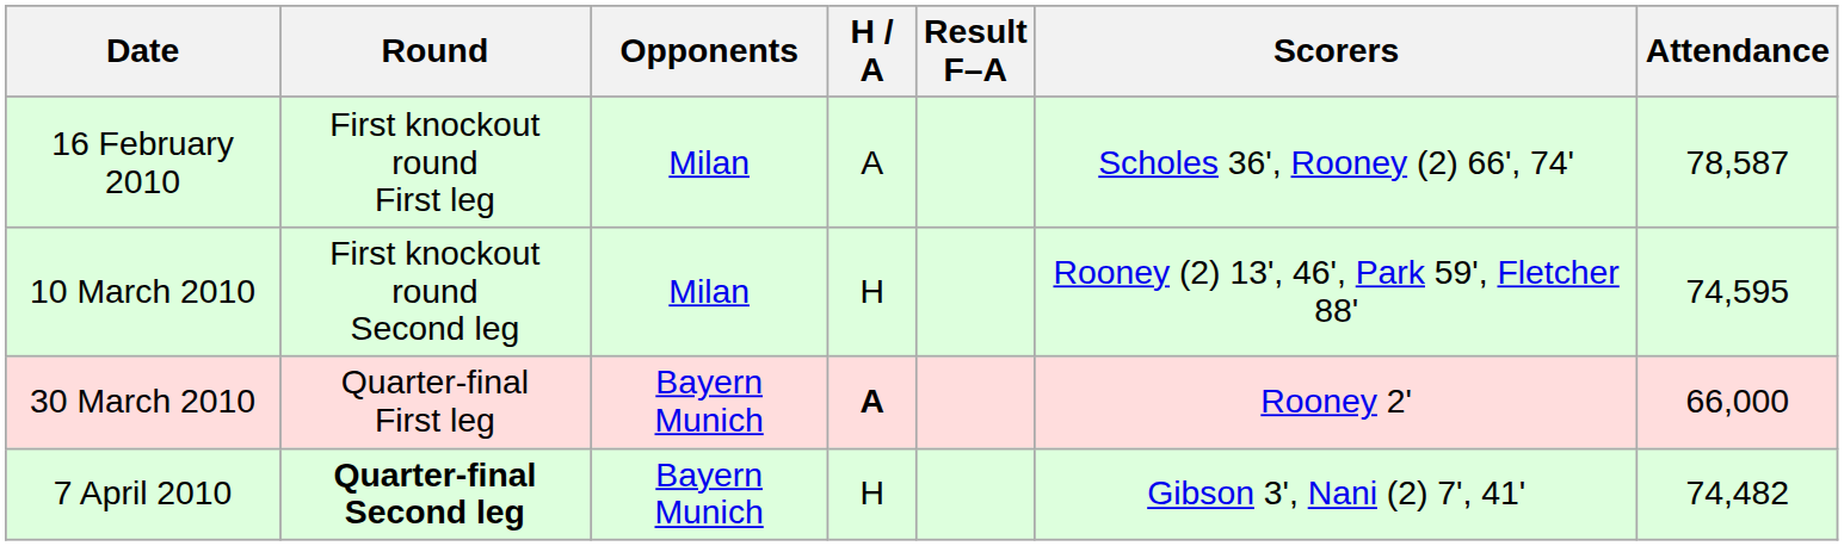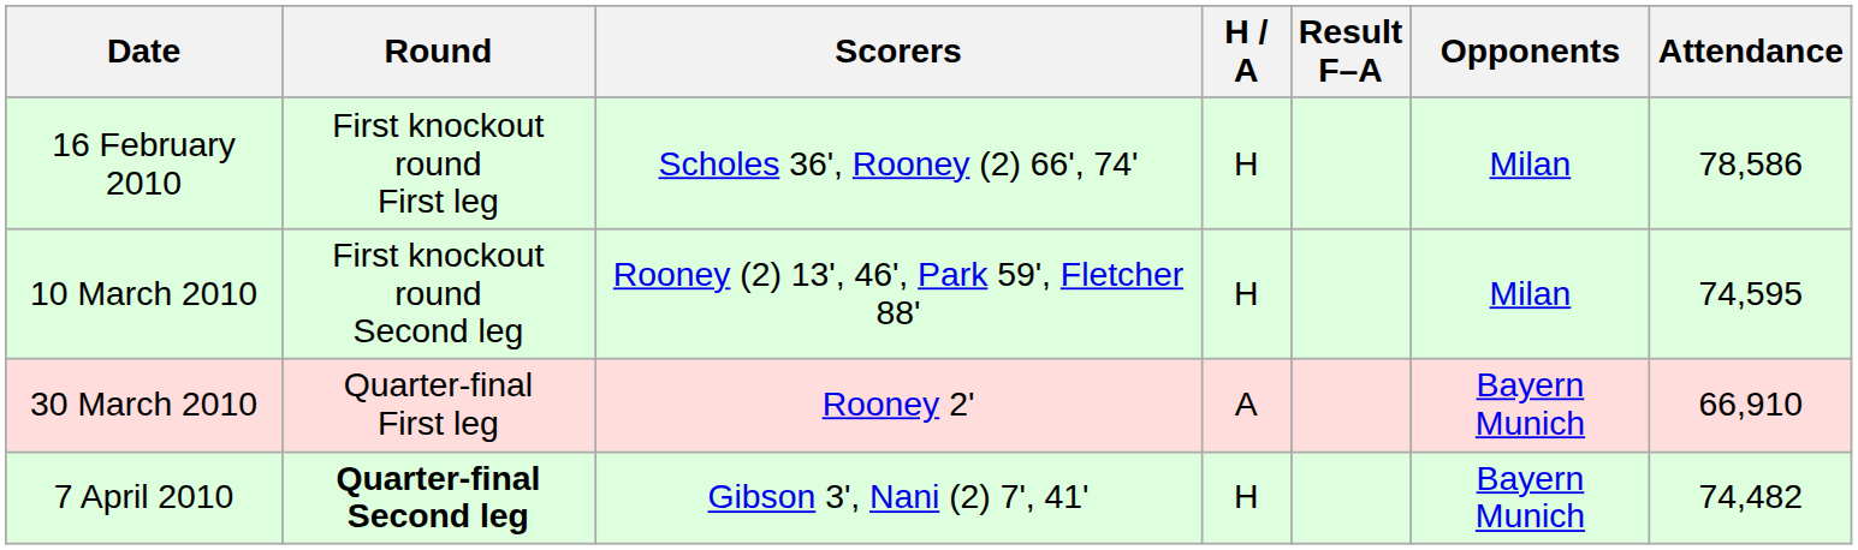columns swapped: Opponents <-> Scorers
16 February 2010 | H / A: A -> H
16 February 2010 | Attendance: 78,587 -> 78,586
30 March 2010 | H / A: bold -> normal
30 March 2010 | Attendance: 66,000 -> 66,910
